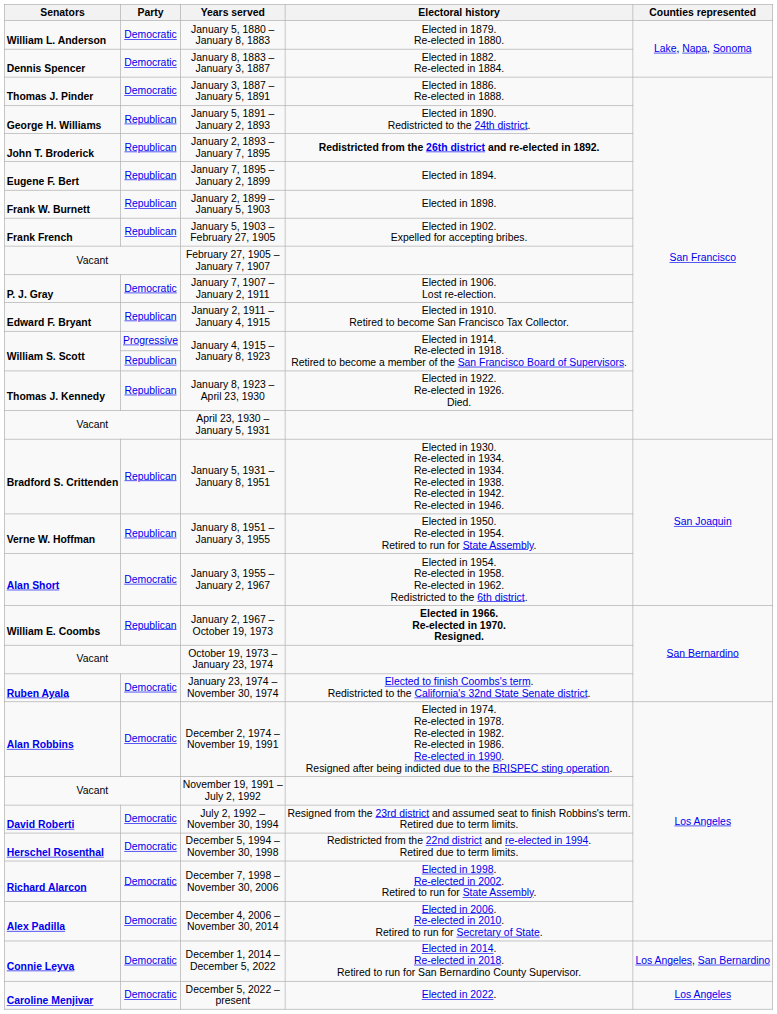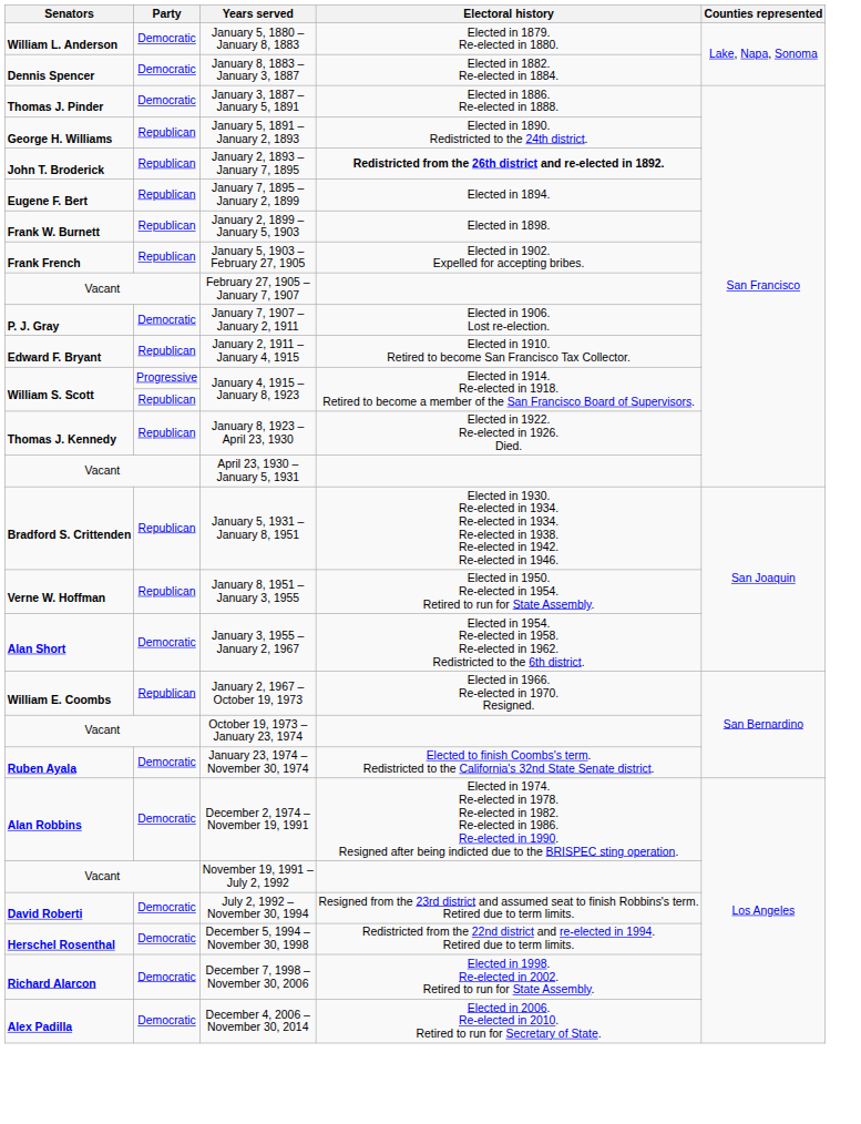January 2, 1967 – October 19, 1973 | Electoral history: bold -> normal
- row: Connie Leyva | Democratic | December 1, 2014 – December 5, 2022 | Elected in 2014. Re-elected in 2018. Retired to run for San Bernardino County Supervisor. | Los Angeles, San Bernardino
- row: Caroline Menjivar | Democratic | December 5, 2022 – present | Elected in 2022. | Los Angeles
